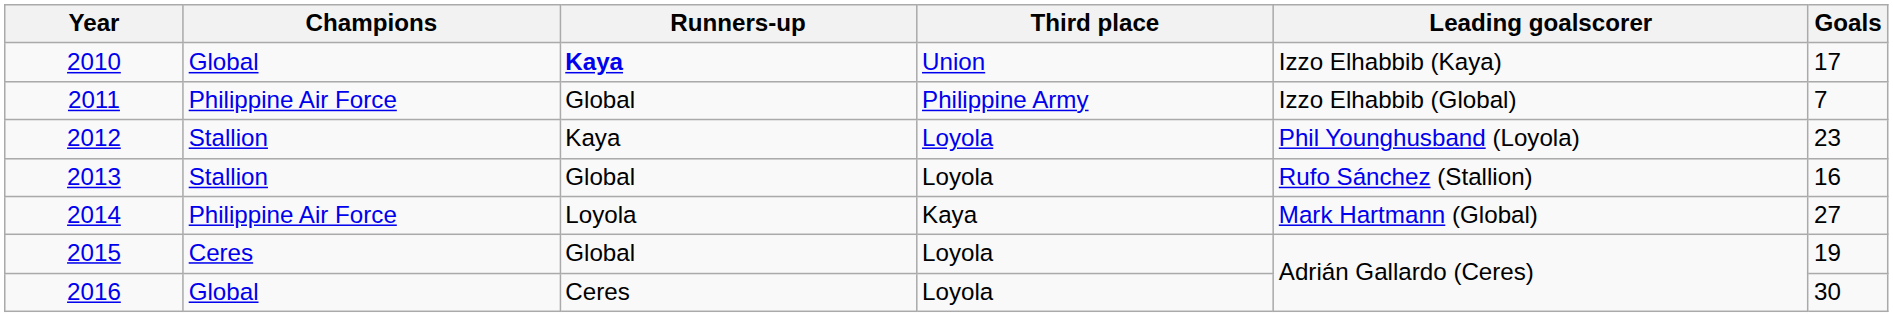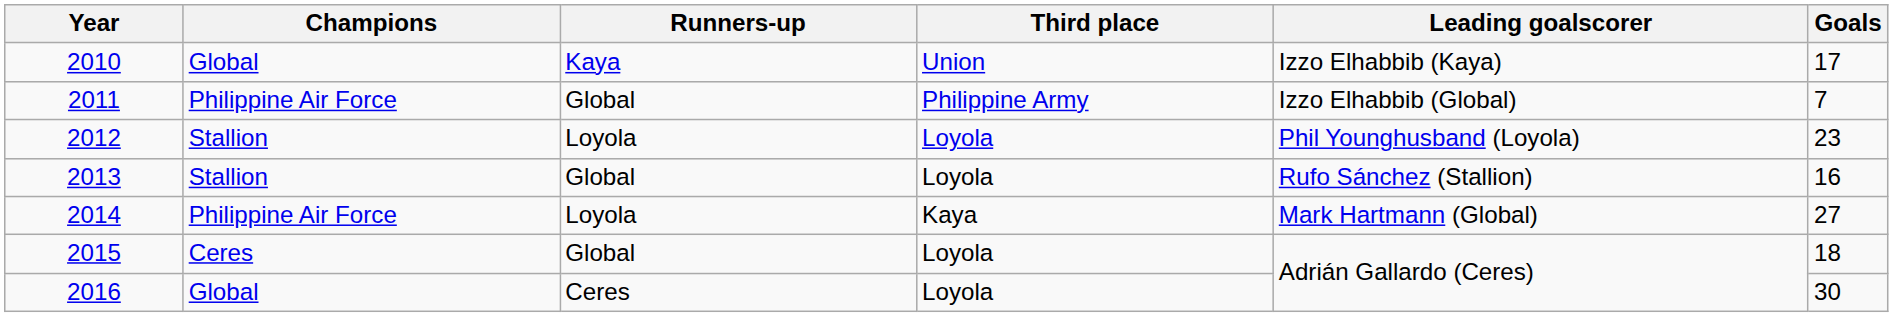2010 | Runners-up: bold -> normal
2012 | Runners-up: Kaya -> Loyola
2015 | Goals: 19 -> 18
